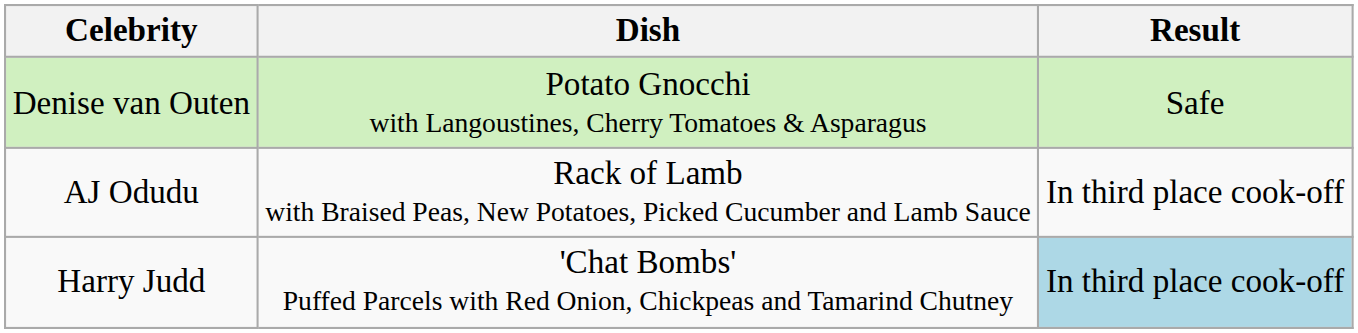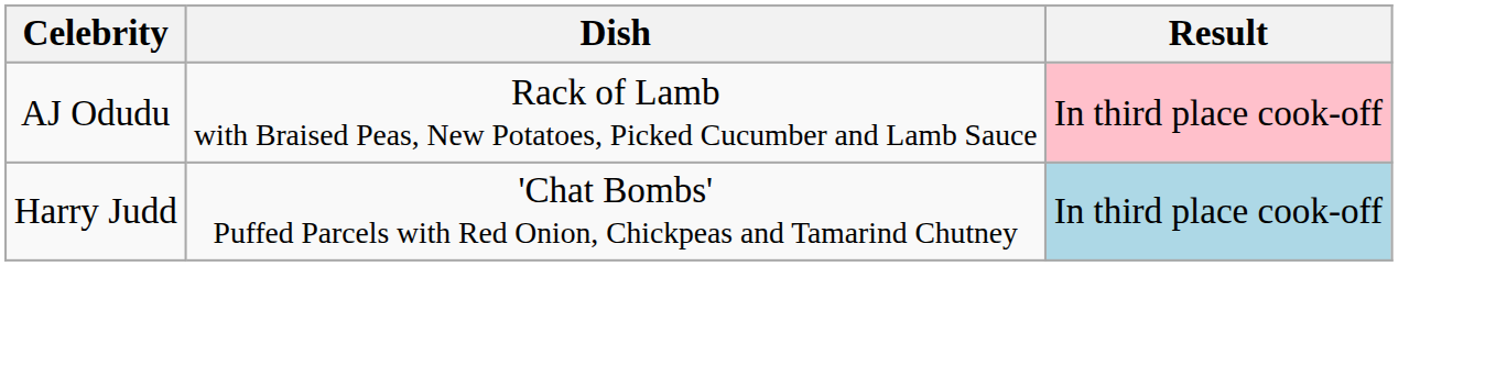- row: Denise van Outen | Potato Gnocchi with Langoustines, Cherry Tomatoes & Asparagus | Safe
AJ Odudu | Result: no background -> pink background
